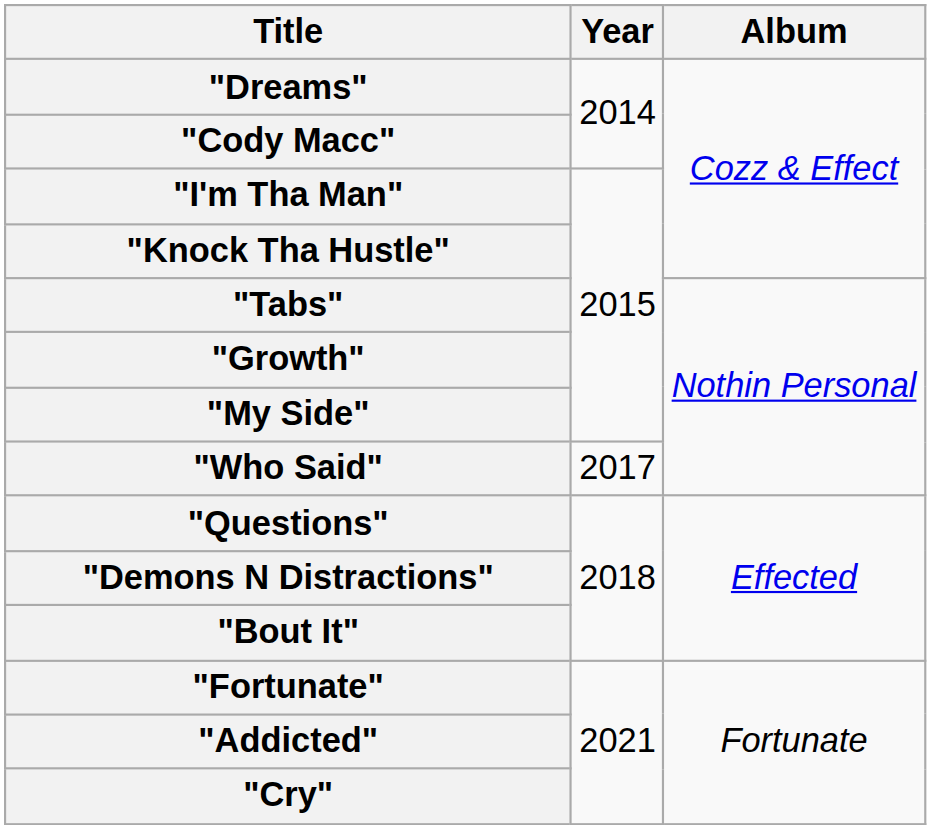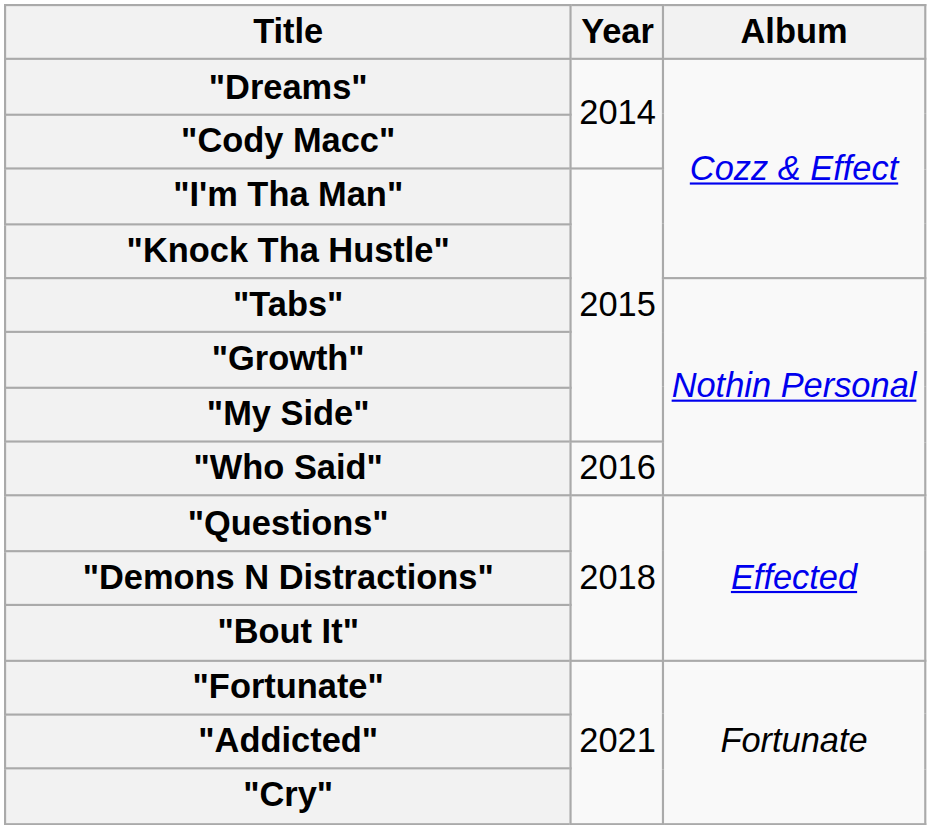"Who Said" | Year: 2017 -> 2016
